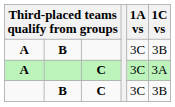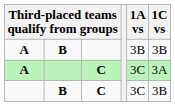A / B | 1A vs: 3C -> 3B
